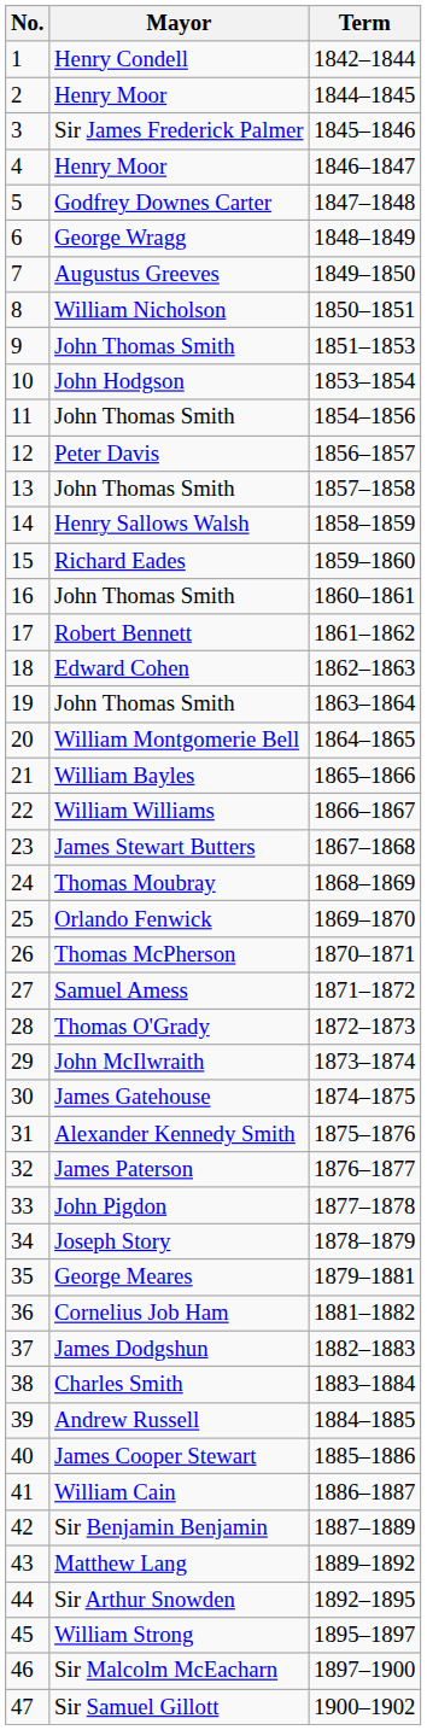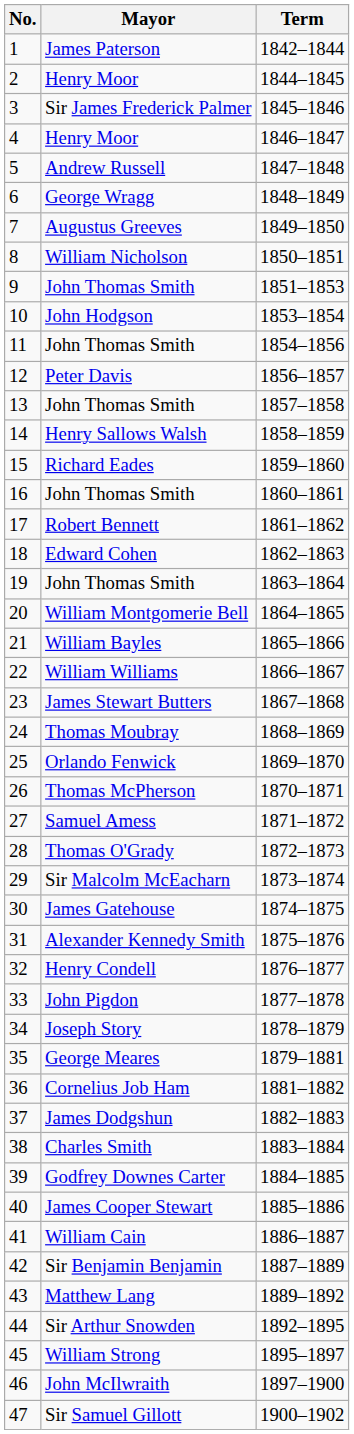1 | Mayor: Henry Condell -> James Paterson
5 | Mayor: Godfrey Downes Carter -> Andrew Russell
29 | Mayor: John McIlwraith -> Sir Malcolm McEacharn
32 | Mayor: James Paterson -> Henry Condell
39 | Mayor: Andrew Russell -> Godfrey Downes Carter
46 | Mayor: Sir Malcolm McEacharn -> John McIlwraith
